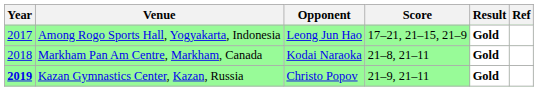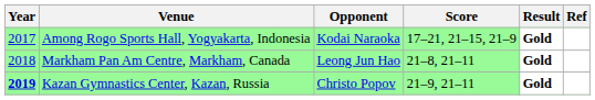Among Rogo Sports Hall, Yogyakarta, Indonesia | Opponent: Leong Jun Hao -> Kodai Naraoka
Markham Pan Am Centre, Markham, Canada | Opponent: Kodai Naraoka -> Leong Jun Hao
